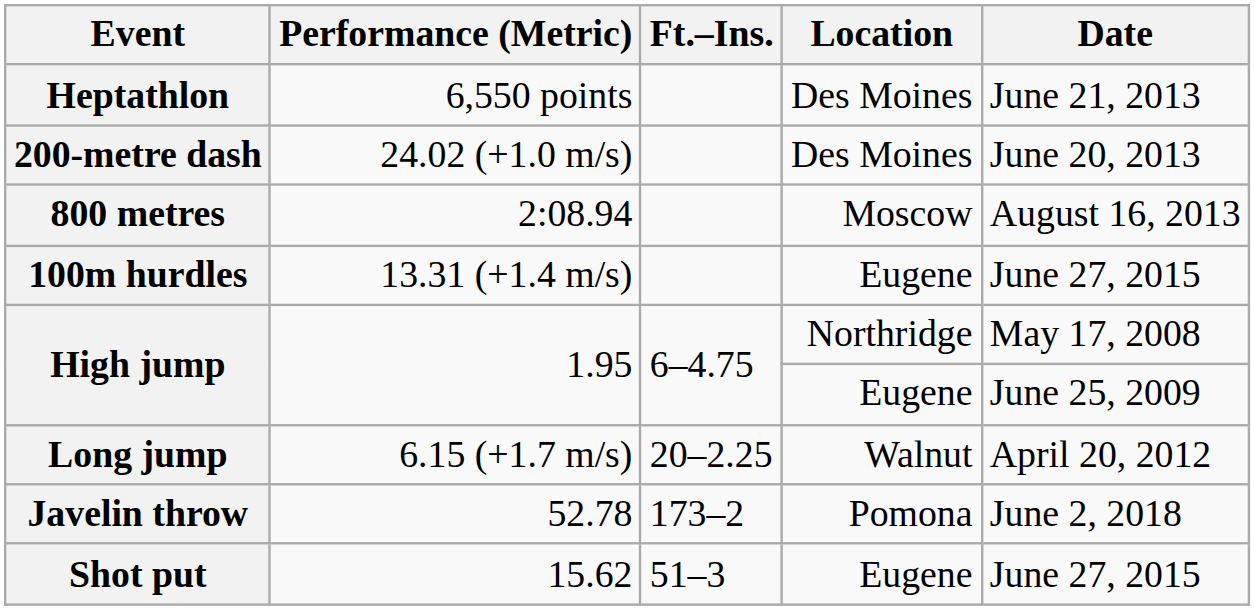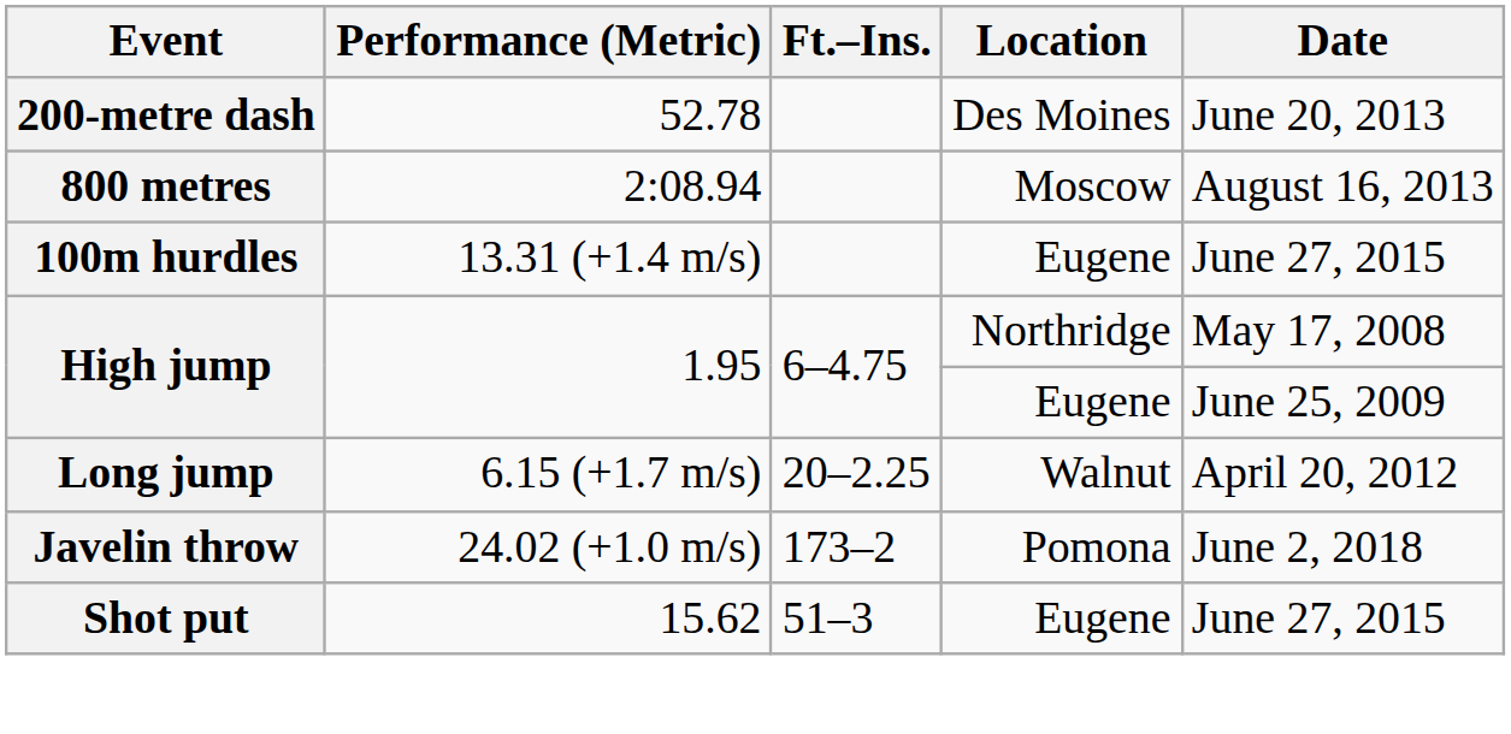- row: Heptathlon | 6,550 points | Des Moines | June 21, 2013
200-metre dash | Performance (Metric): 24.02 (+1.0 m/s) -> 52.78
Javelin throw | Performance (Metric): 52.78 -> 24.02 (+1.0 m/s)
